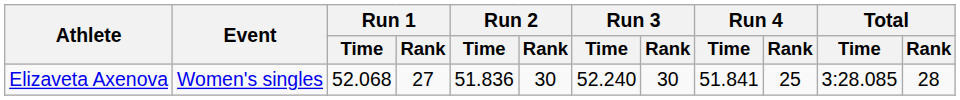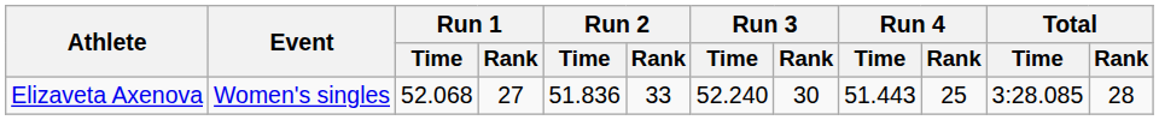Elizaveta Axenova | Run 2 / Rank: 30 -> 33
Elizaveta Axenova | Run 4 / Time: 51.841 -> 51.443
